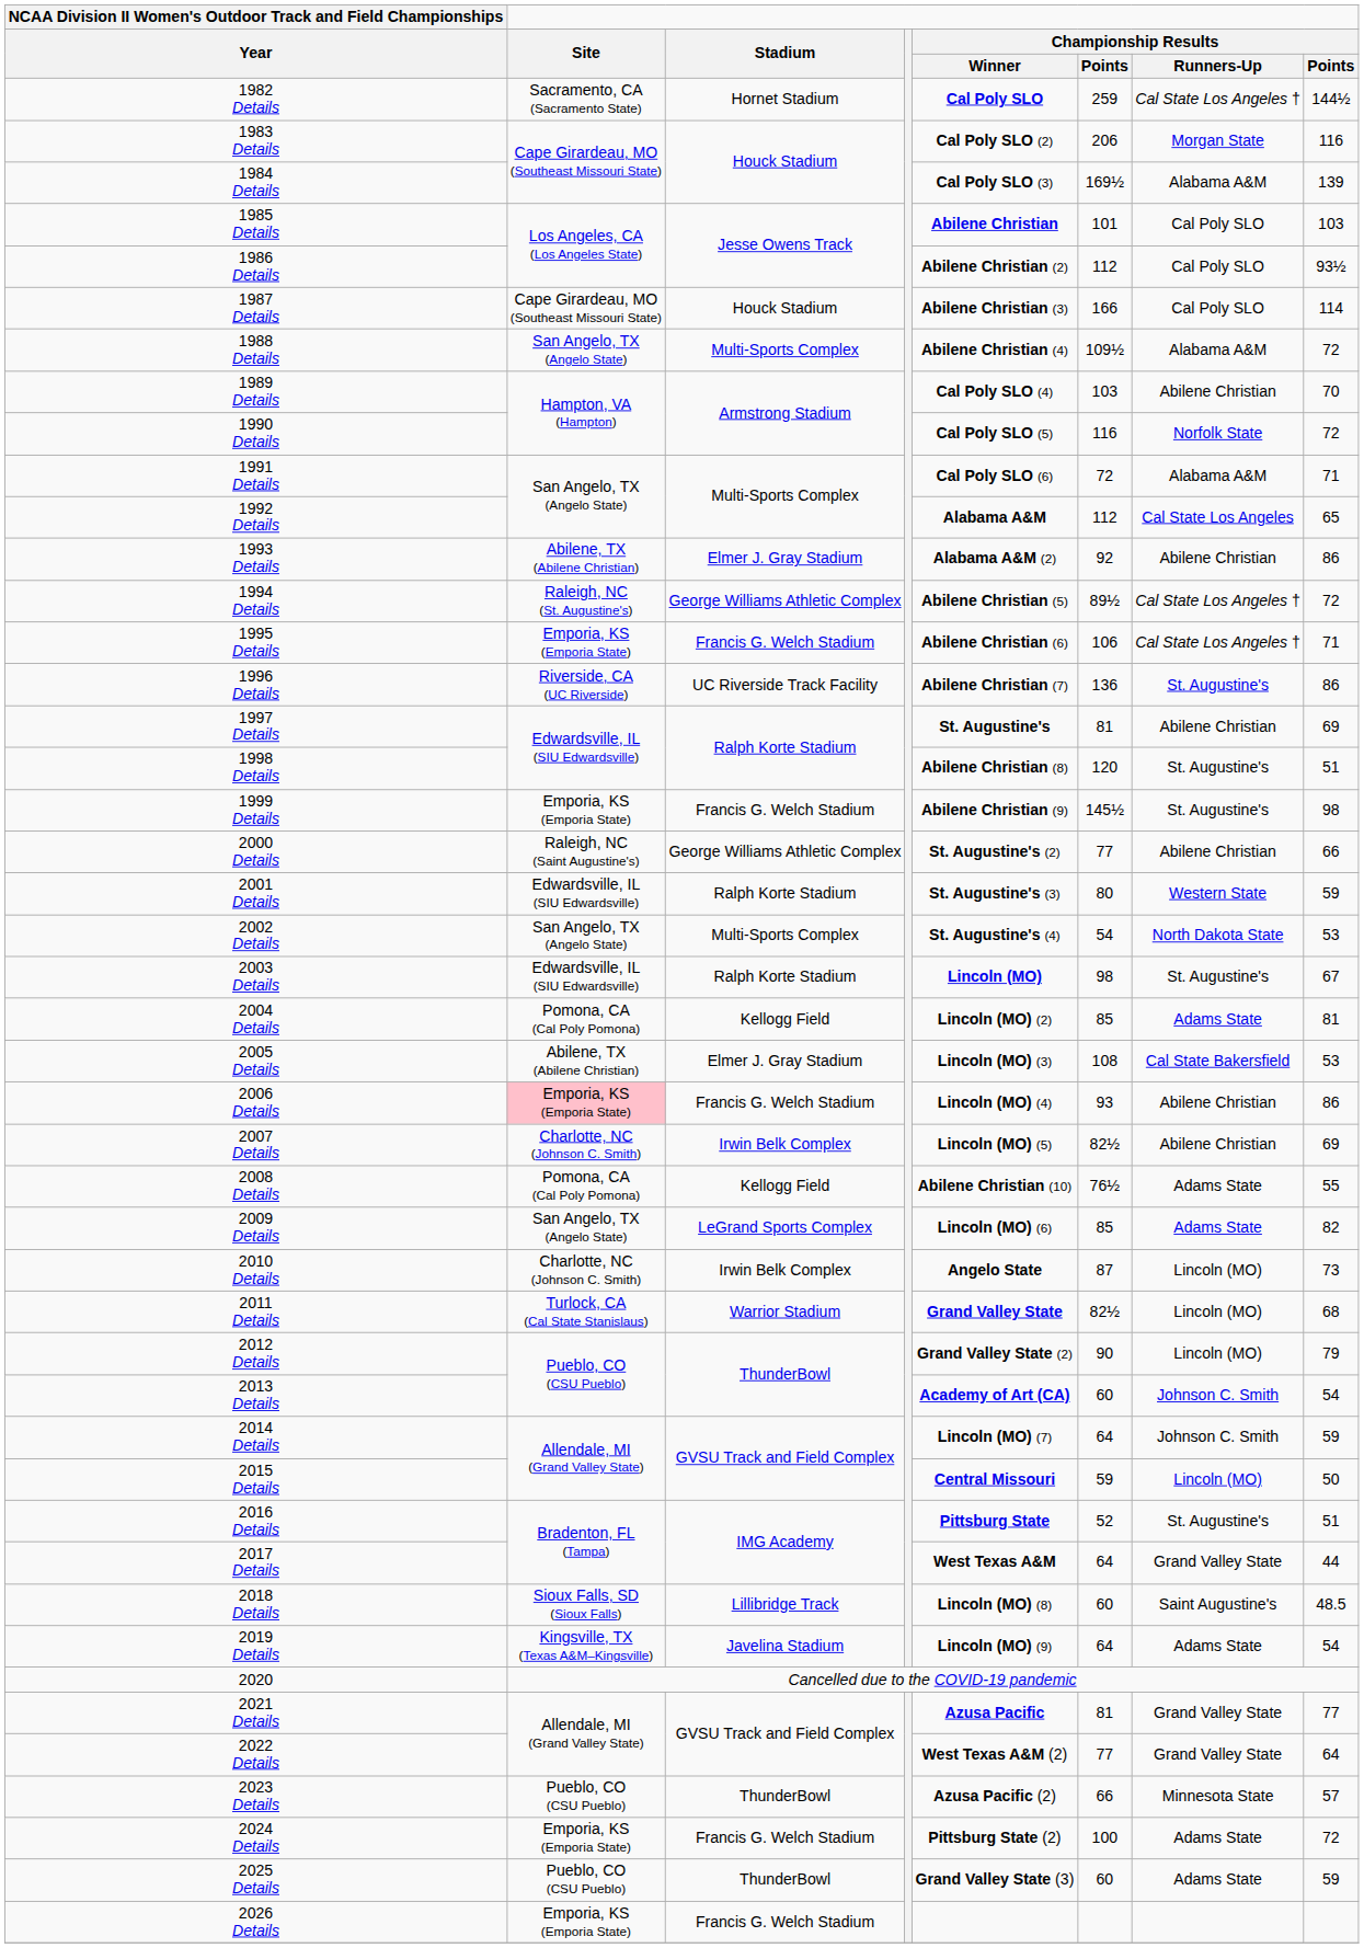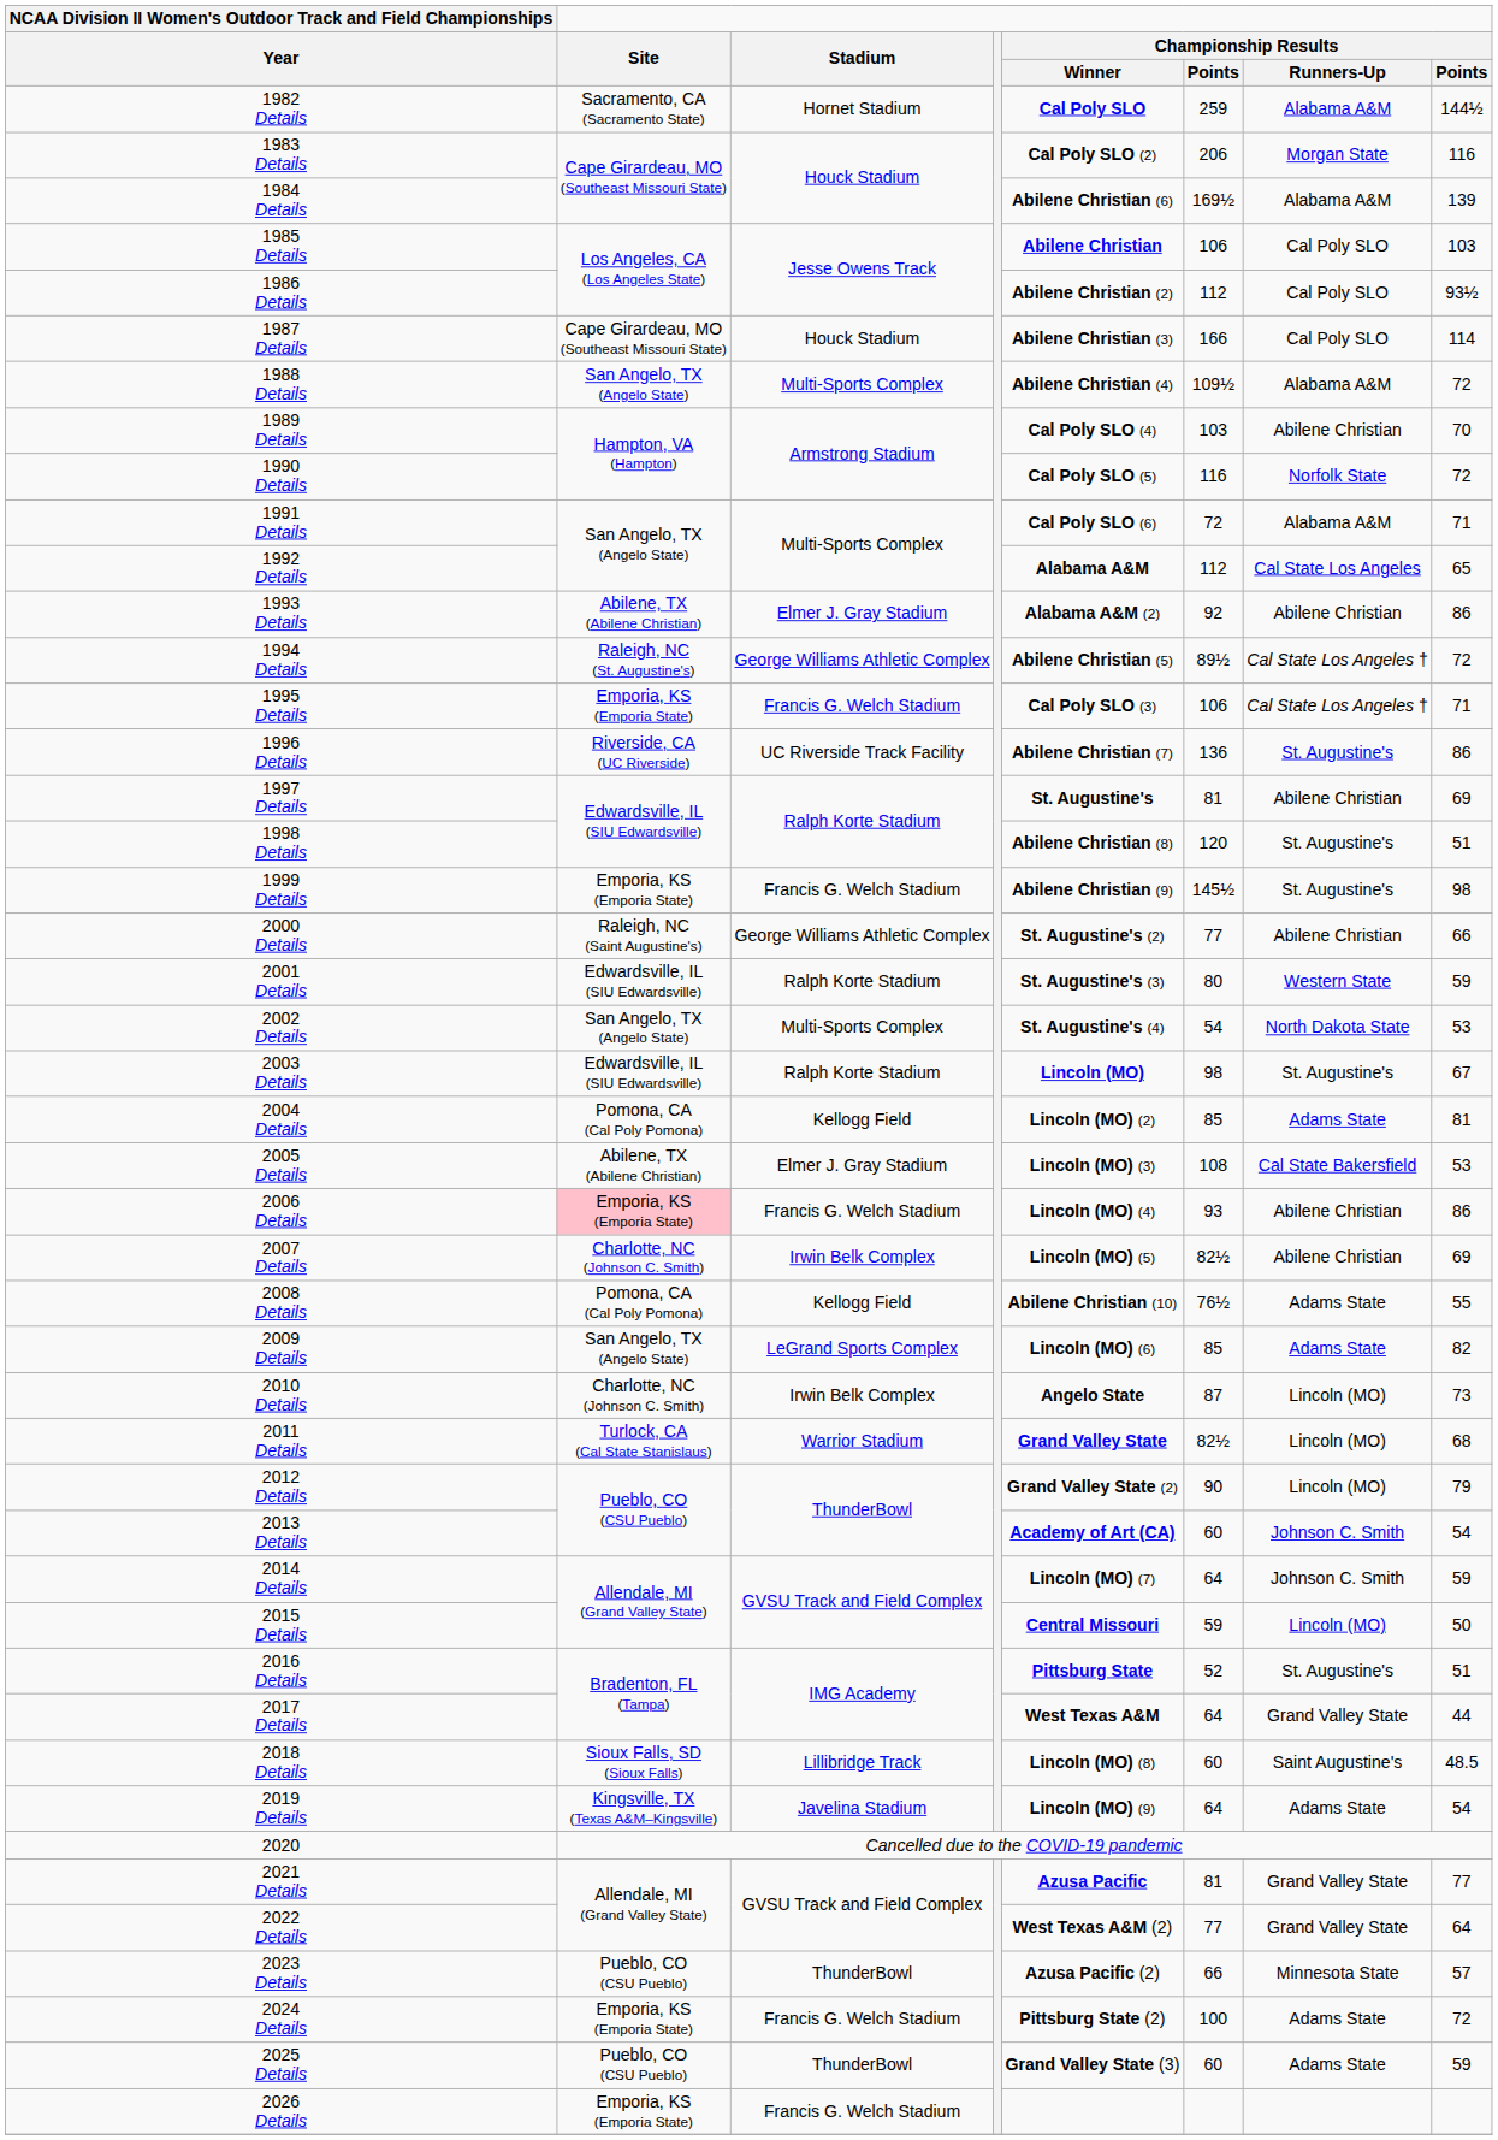1982 Details | Championship Results / Runners-Up: Cal State Los Angeles † -> Alabama A&M
1984 Details | Championship Results / Winner: Cal Poly SLO (3) -> Abilene Christian (6)
1985 Details | column 6: 101 -> 106
1995 Details | Championship Results / Winner: Abilene Christian (6) -> Cal Poly SLO (3)
